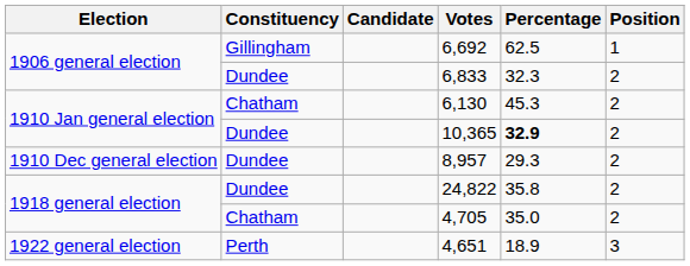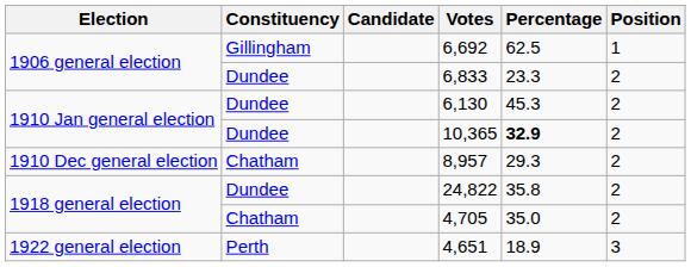6,833 | Percentage: 32.3 -> 23.3
6,130 | Constituency: Chatham -> Dundee
8,957 | Constituency: Dundee -> Chatham
